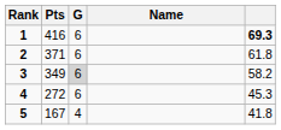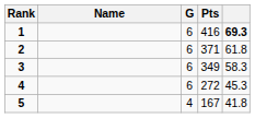columns swapped: Name <-> Pts
3 | G: lightgrey background -> no background
3 | column 5: 58.2 -> 58.3
